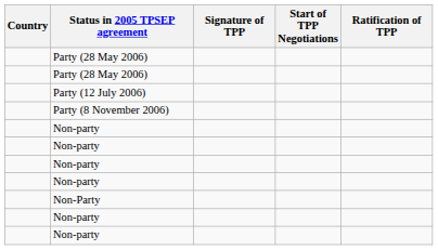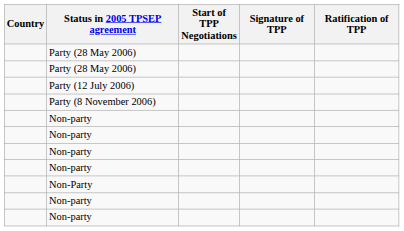columns swapped: Start of TPP Negotiations <-> Signature of TPP
